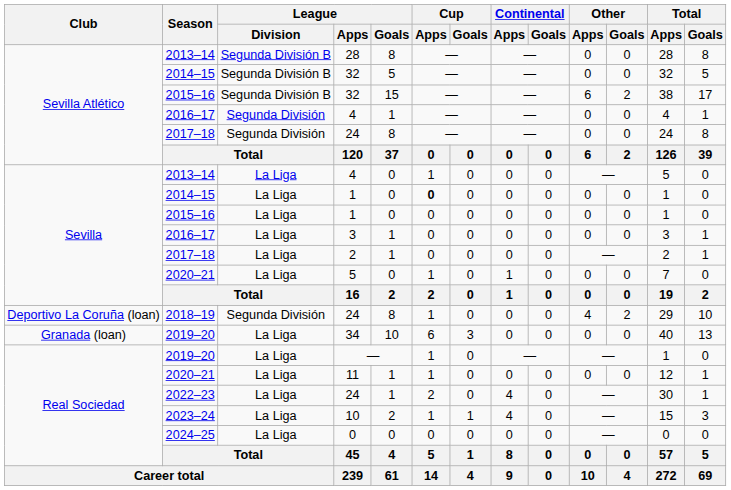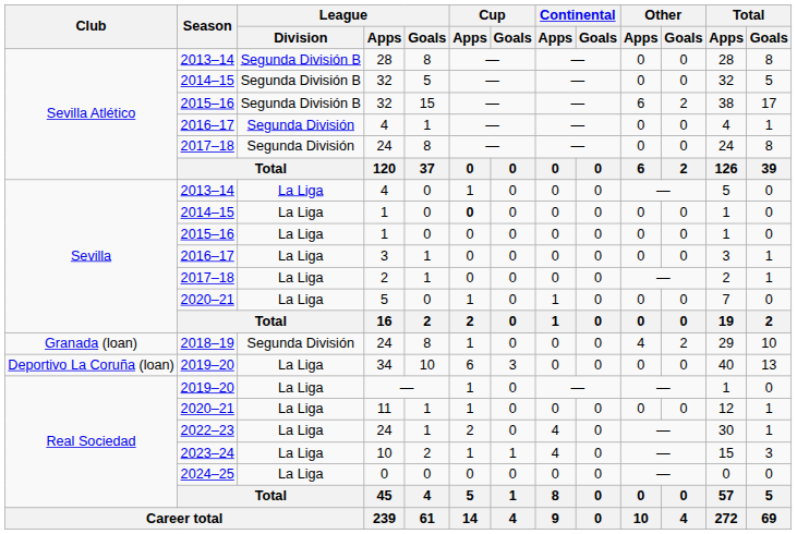2018–19 / 24 | Club: Deportivo La Coruña (loan) -> Granada (loan)
34 | Club: Granada (loan) -> Deportivo La Coruña (loan)
